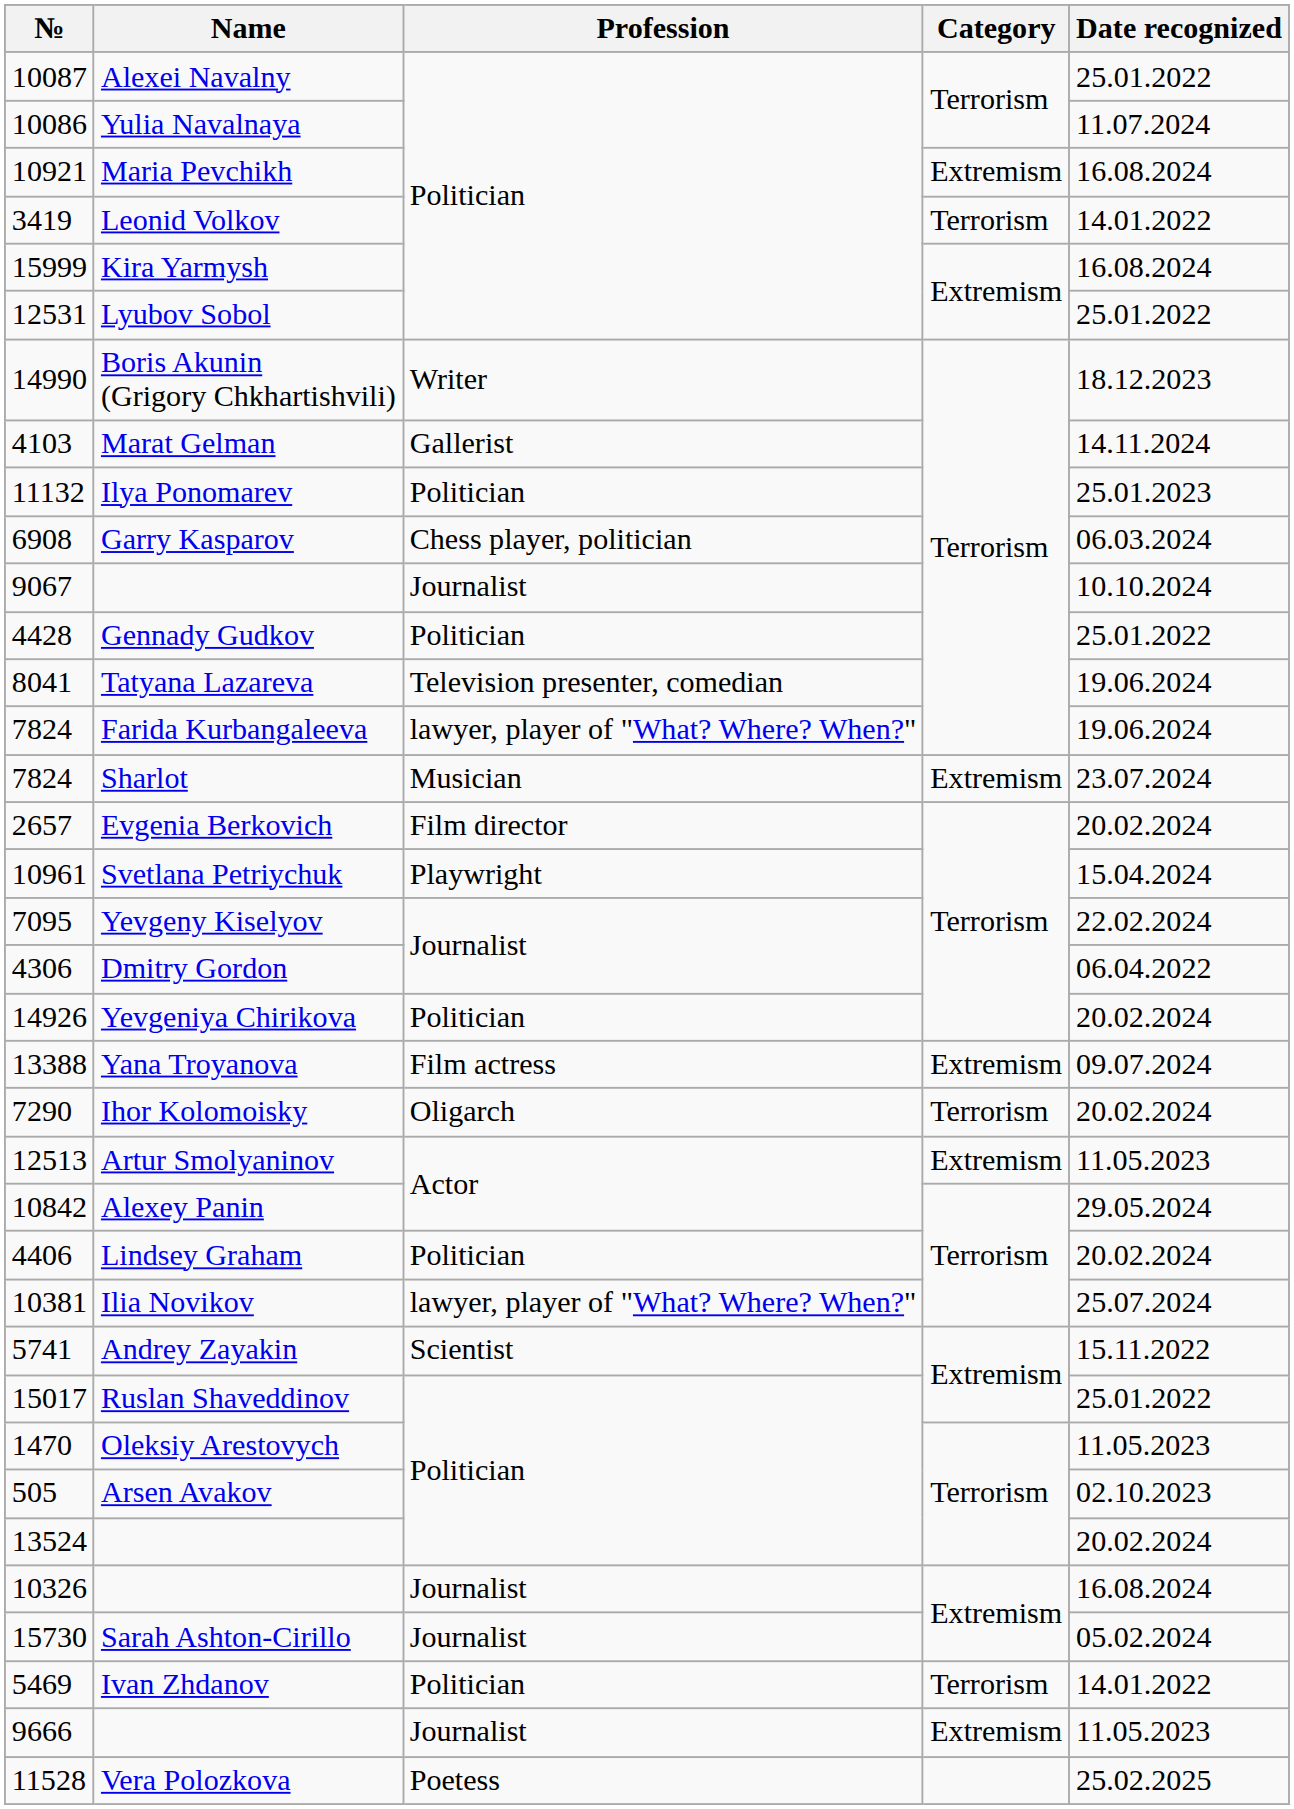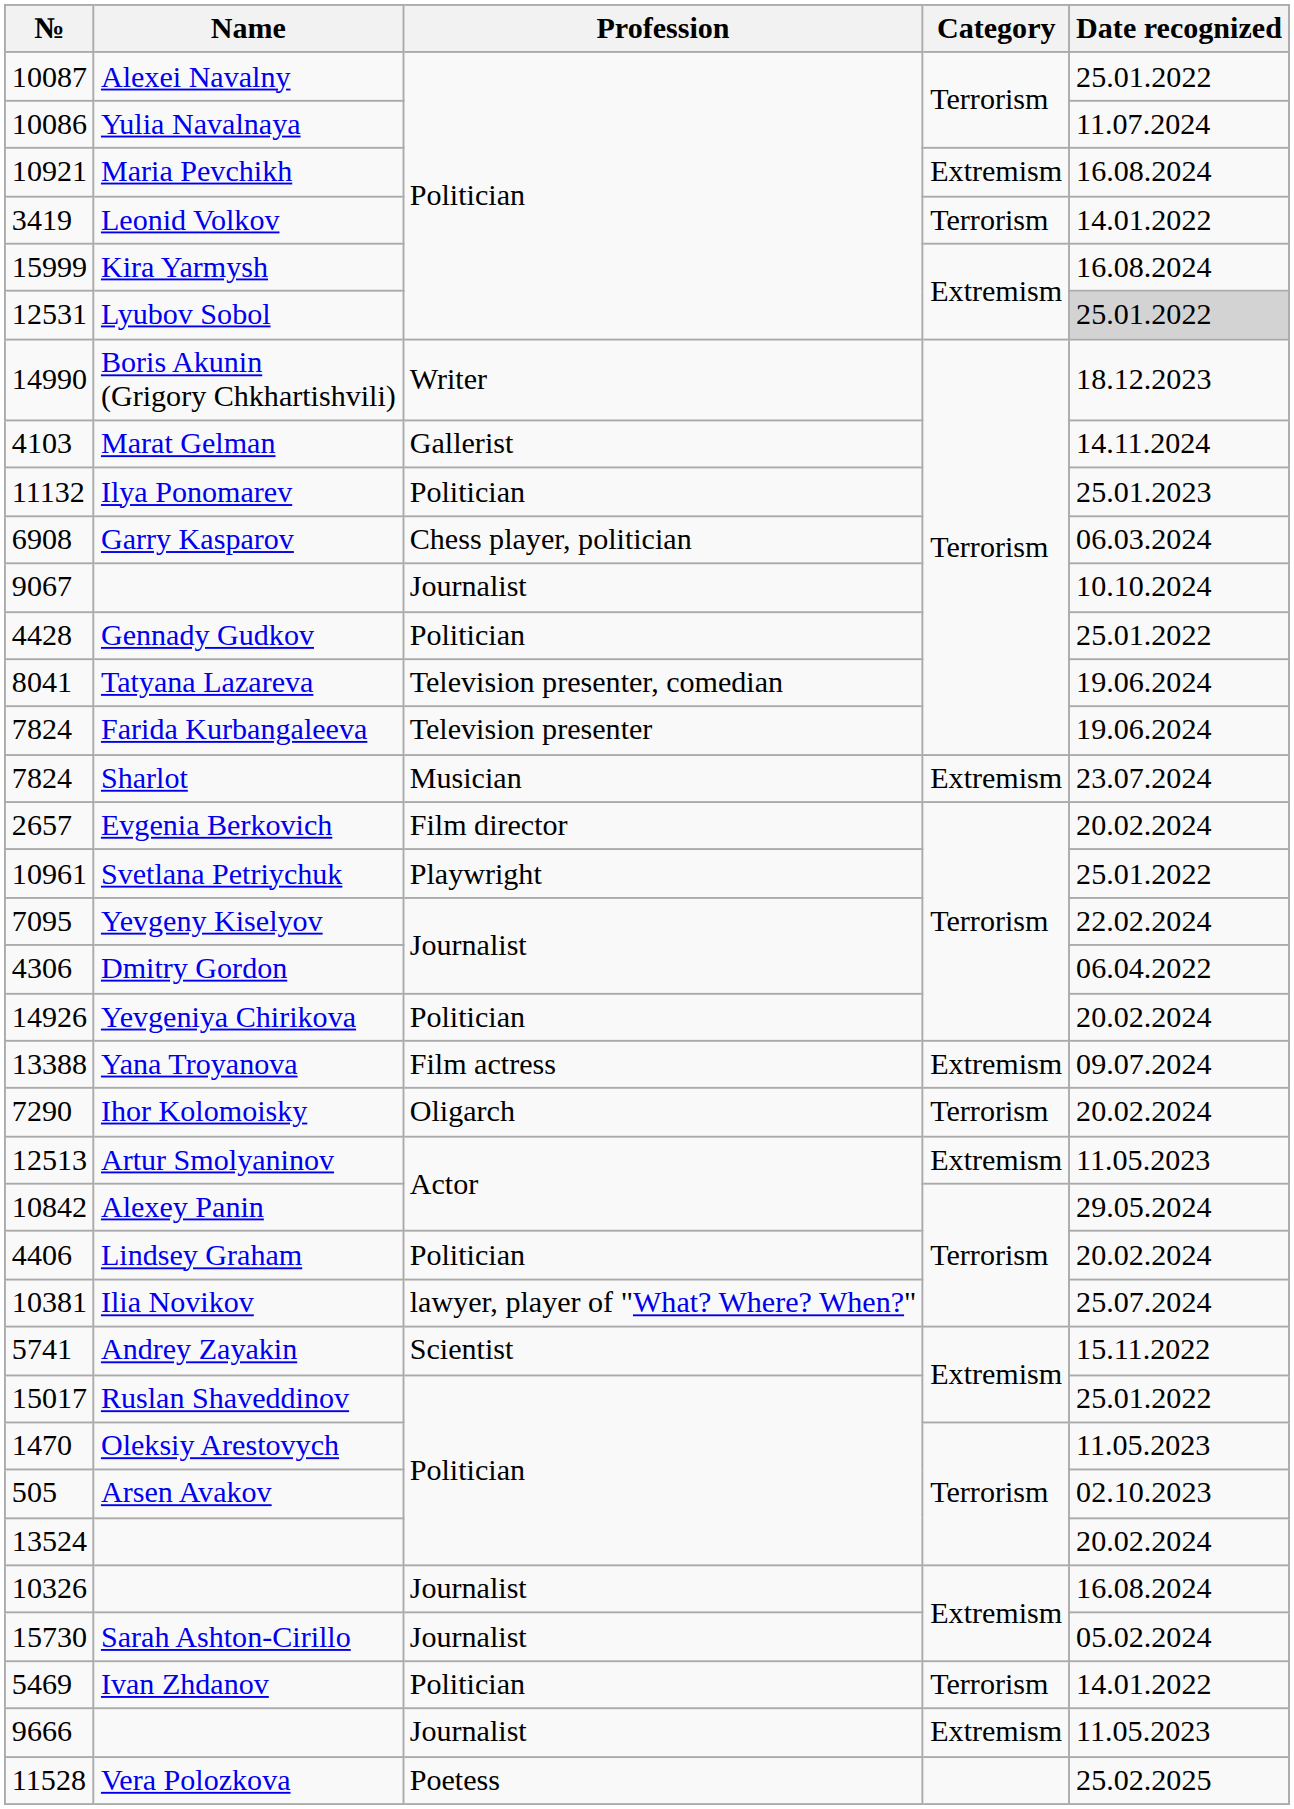Lyubov Sobol | Date recognized: no background -> lightgrey background
Farida Kurbangaleeva | Profession: lawyer, player of "What? Where? When?" -> Television presenter
Svetlana Petriychuk | Date recognized: 15.04.2024 -> 25.01.2022
